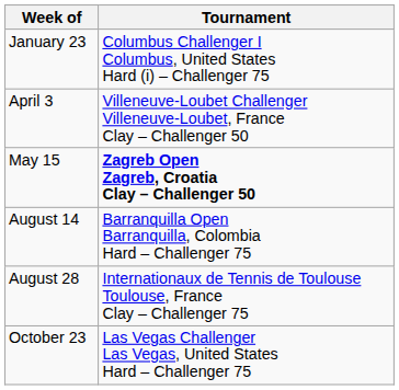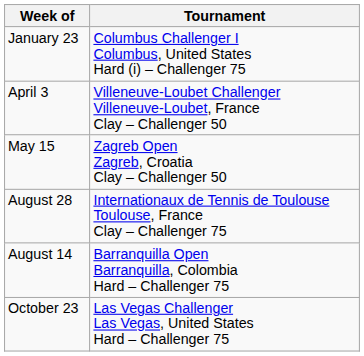May 15 | Tournament: bold -> normal
rows swapped: August 14 <-> August 28
